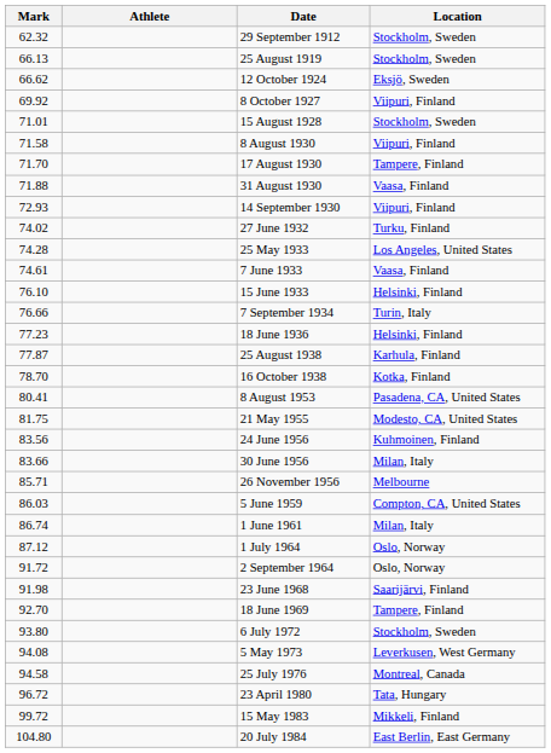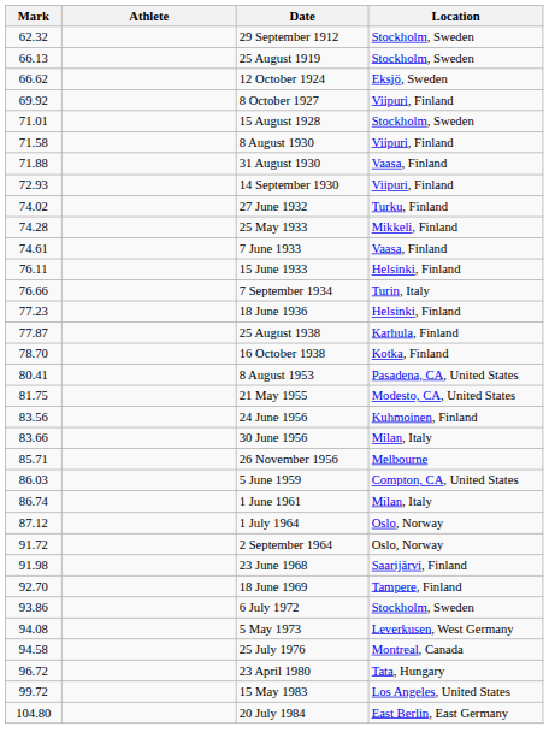- row: 71.70 | 17 August 1930 | Tampere, Finland
25 May 1933 | Location: Los Angeles, United States -> Mikkeli, Finland
15 June 1933 | Mark: 76.10 -> 76.11
6 July 1972 | Mark: 93.80 -> 93.86
15 May 1983 | Location: Mikkeli, Finland -> Los Angeles, United States
